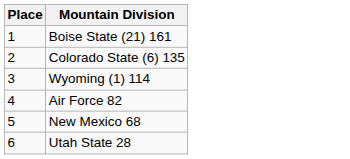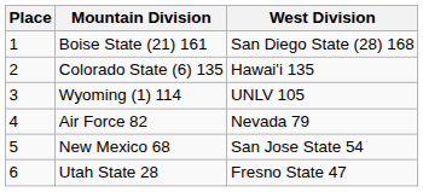+ column: West Division | San Diego State (28) 168 | Hawai'i 135 | UNLV 105 | Nevada 79 | San Jose State 54 | Fresno State 47
